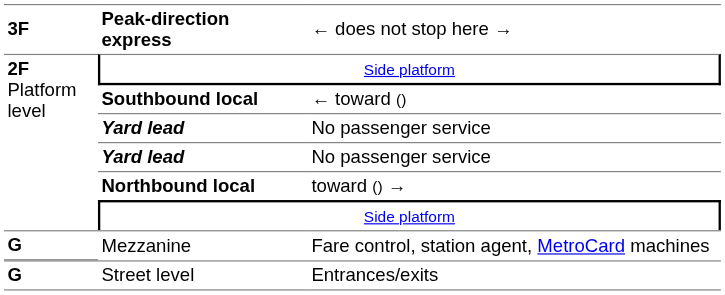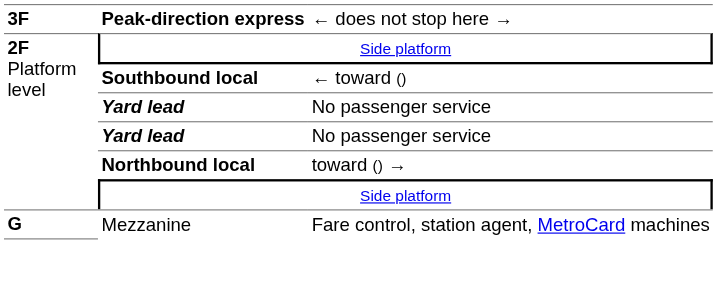- row: G | Street level | Entrances/exits
